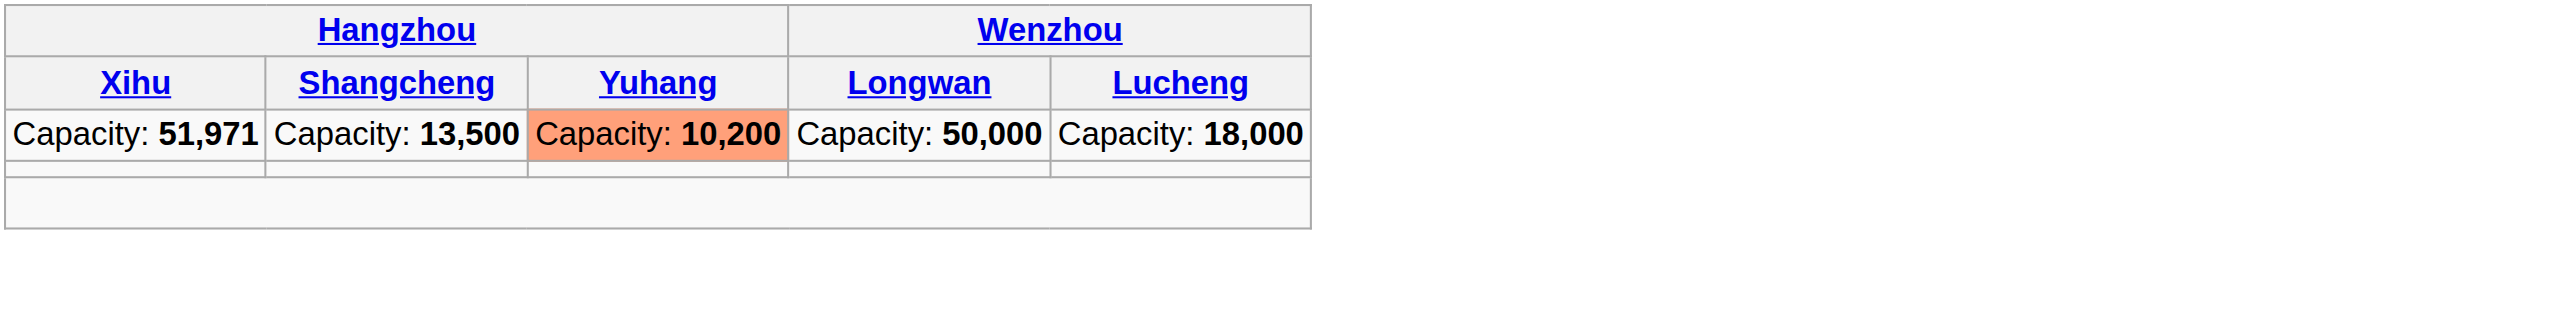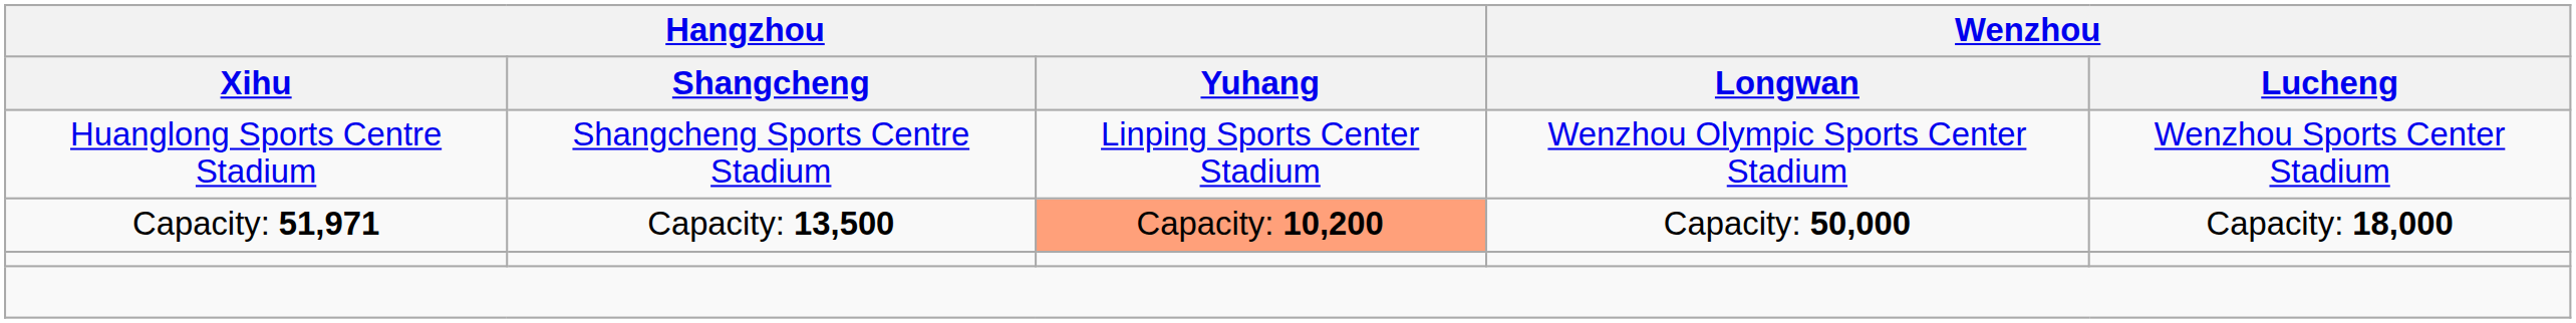+ row: Huanglong Sports Centre Stadium | Shangcheng Sports Centre Stadium | Linping Sports Center Stadium | Wenzhou Olympic Sports Center Stadium | Wenzhou Sports Center Stadium
